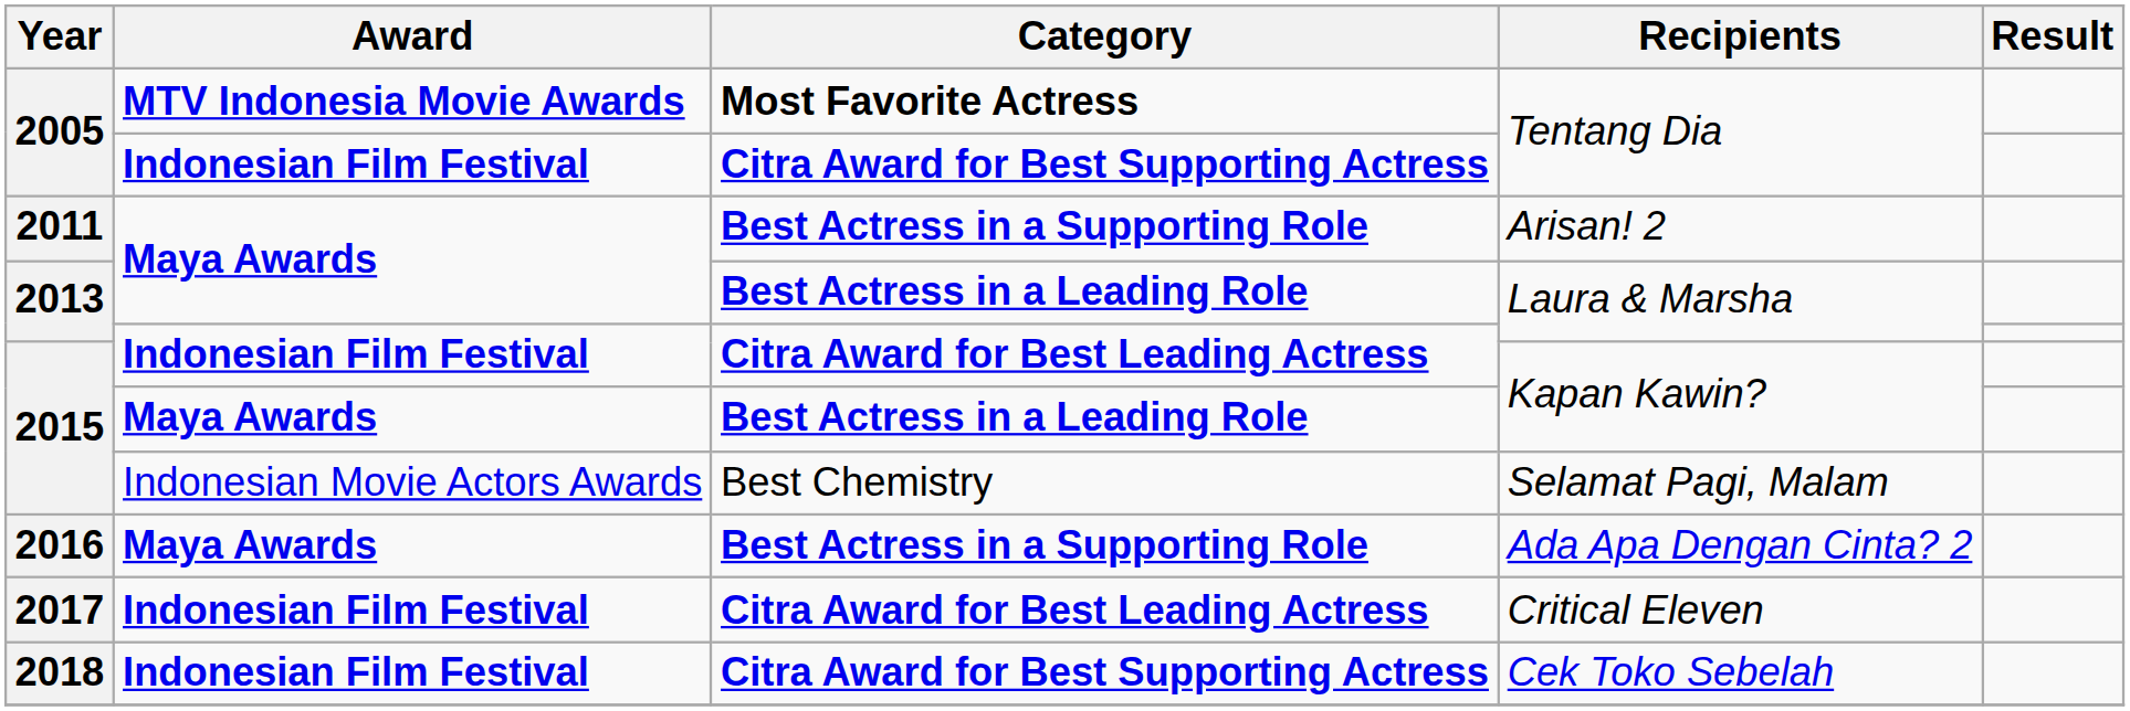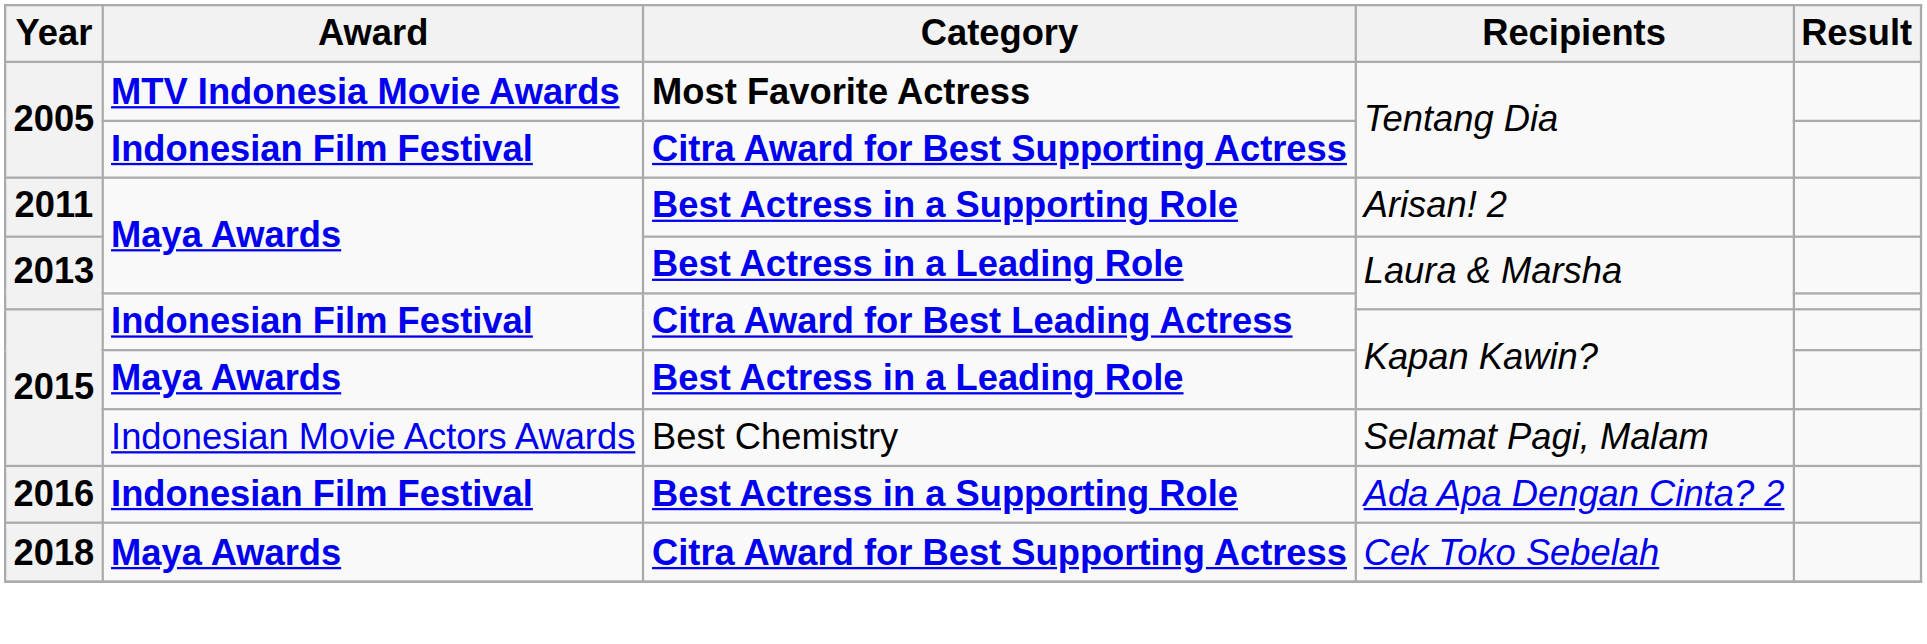Ada Apa Dengan Cinta? 2 | Award: Maya Awards -> Indonesian Film Festival
- row: 2017 | Indonesian Film Festival | Citra Award for Best Leading Actress | Critical Eleven
Cek Toko Sebelah | Award: Indonesian Film Festival -> Maya Awards
